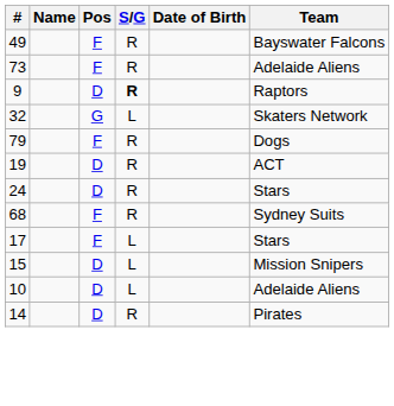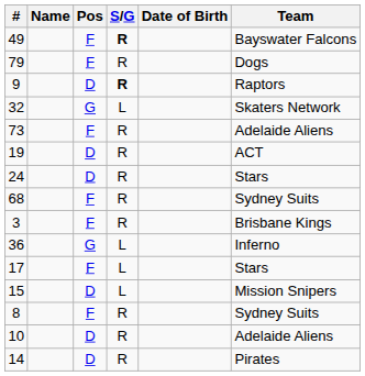49 | S/G: normal -> bold
rows swapped: 73 <-> 79
+ row: 3 | F | R | Brisbane Kings
+ row: 36 | G | L | Inferno
+ row: 8 | F | R | Sydney Suits
10 | S/G: L -> R
